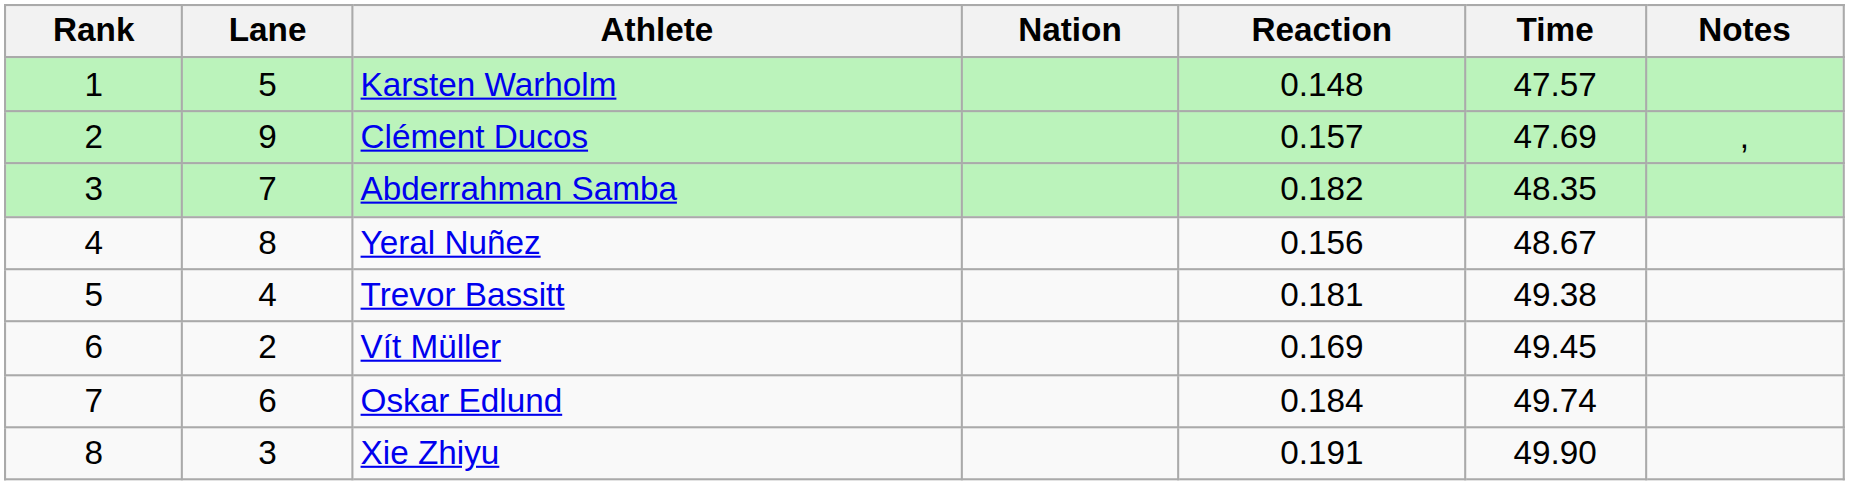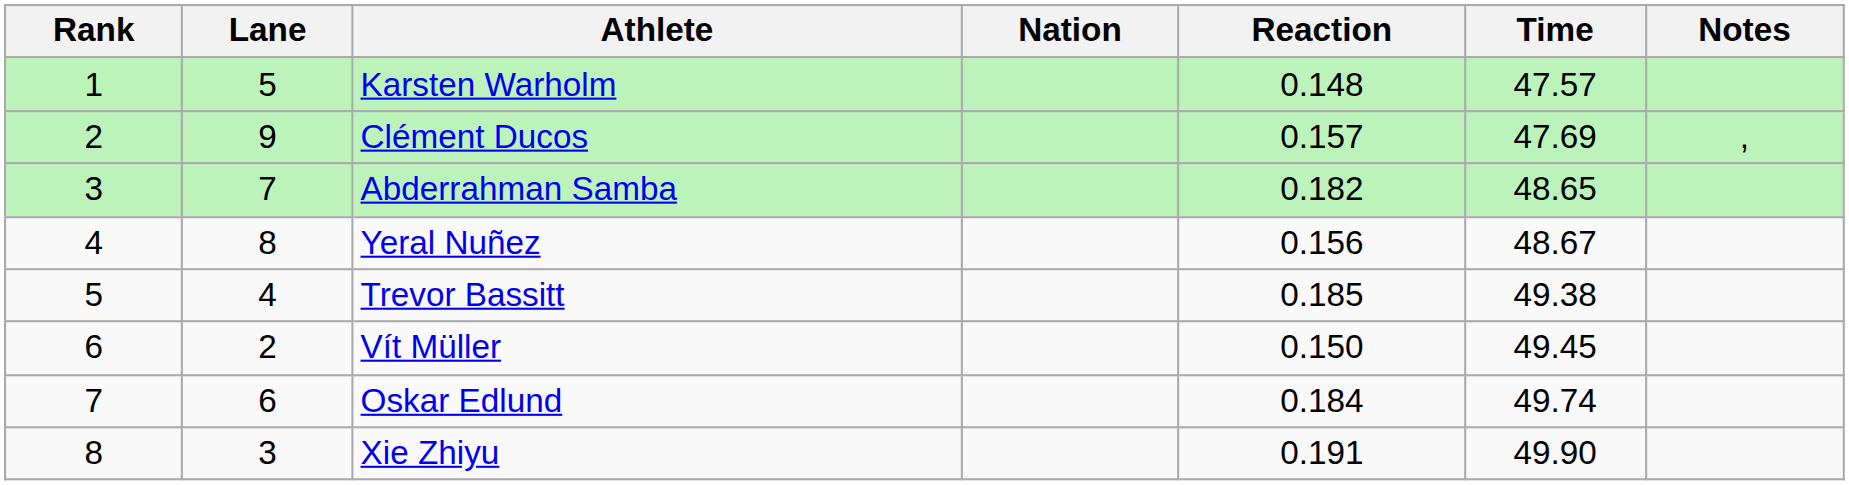Abderrahman Samba | Time: 48.35 -> 48.65
Trevor Bassitt | Reaction: 0.181 -> 0.185
Vít Müller | Reaction: 0.169 -> 0.150
